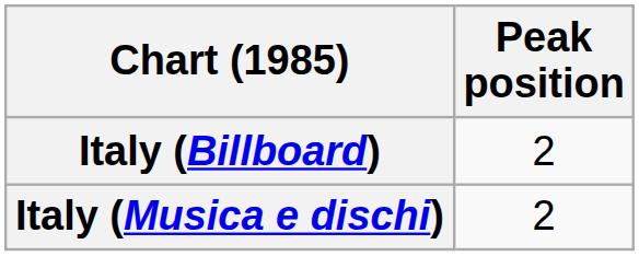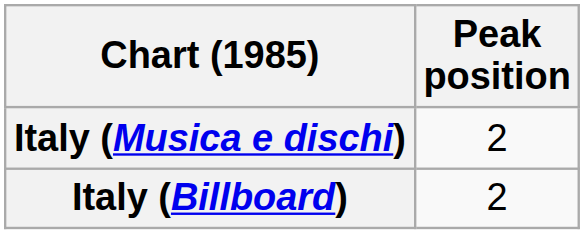rows swapped: Italy (Billboard) <-> Italy (Musica e dischi)
